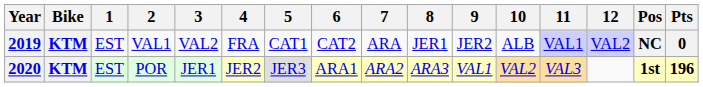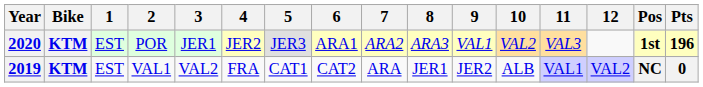rows swapped: 2019 <-> 2020
